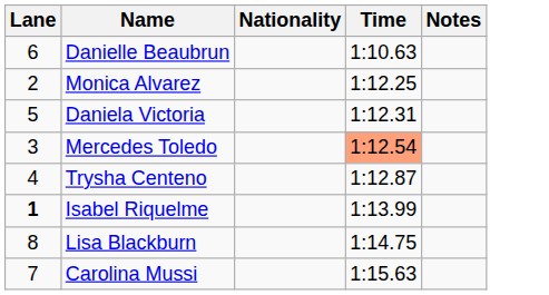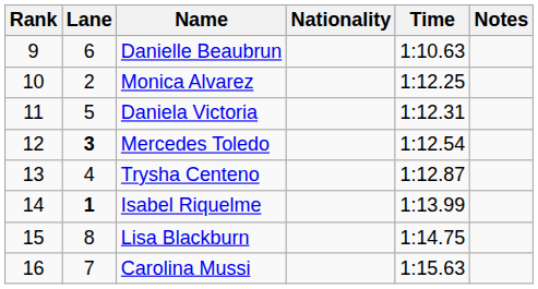+ column: Rank | 9 | 10 | 11 | 12 | 13 | 14 | 15 | 16
Mercedes Toledo | Lane: normal -> bold
Mercedes Toledo | Time: lightsalmon background -> no background
